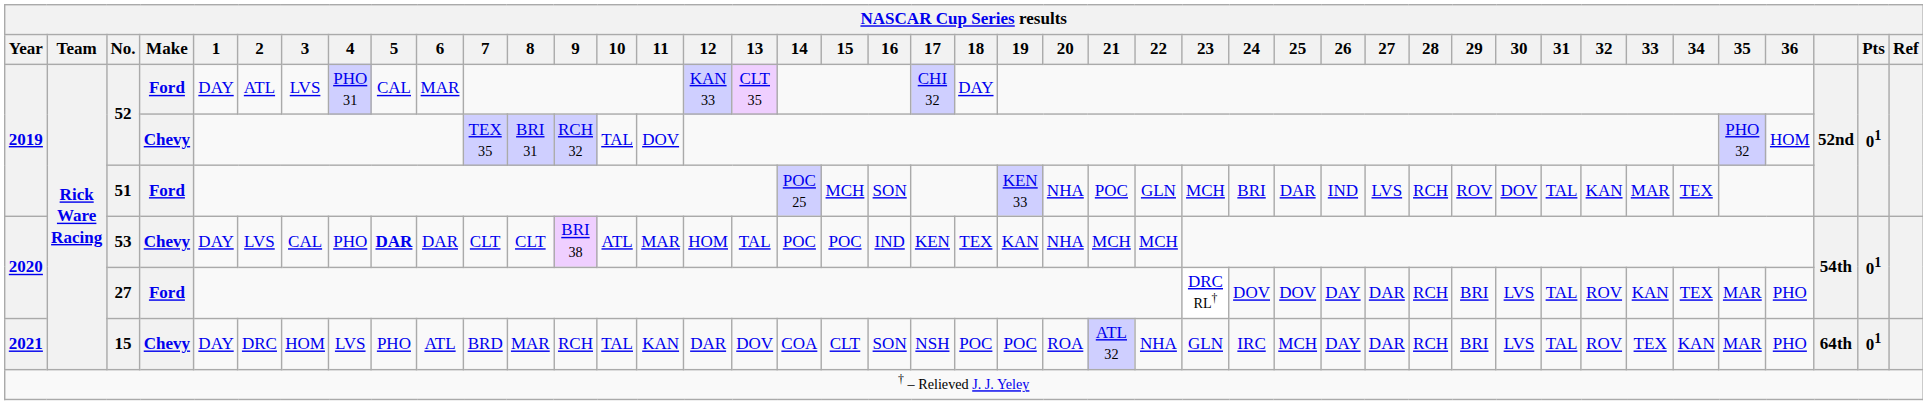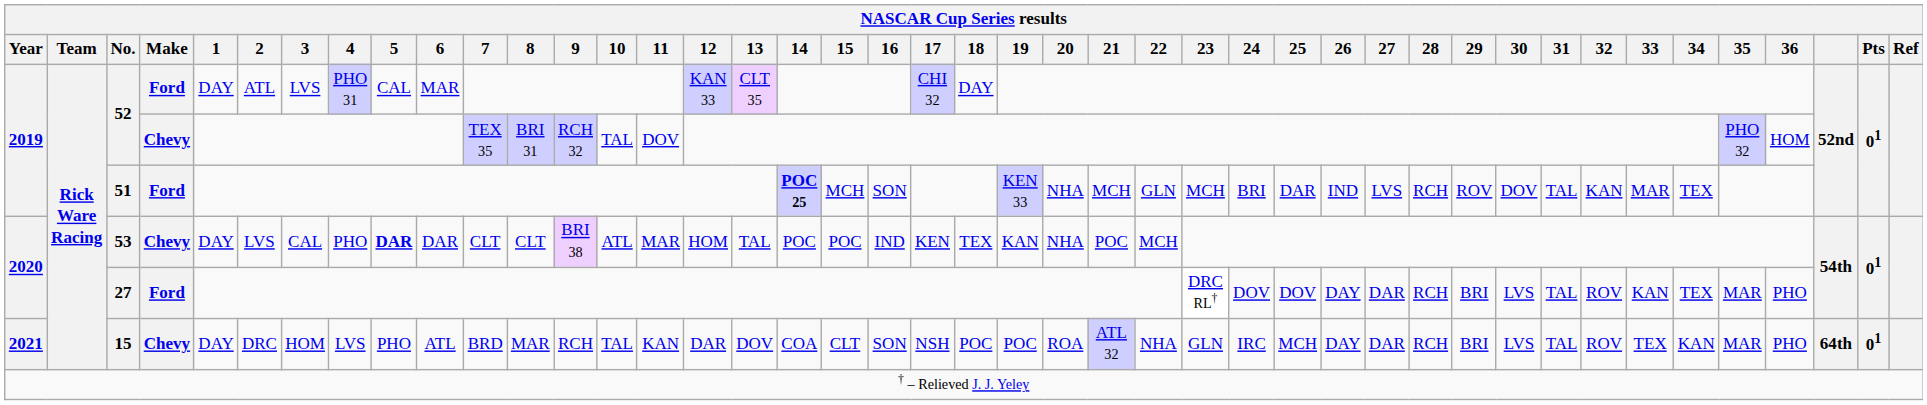51 | 14: normal -> bold
51 | 21: POC -> MCH
53 | 21: MCH -> POC
